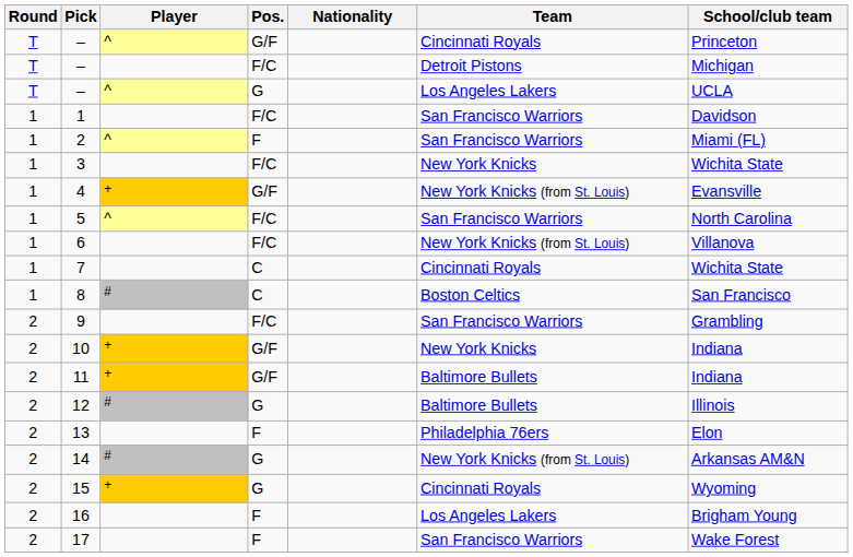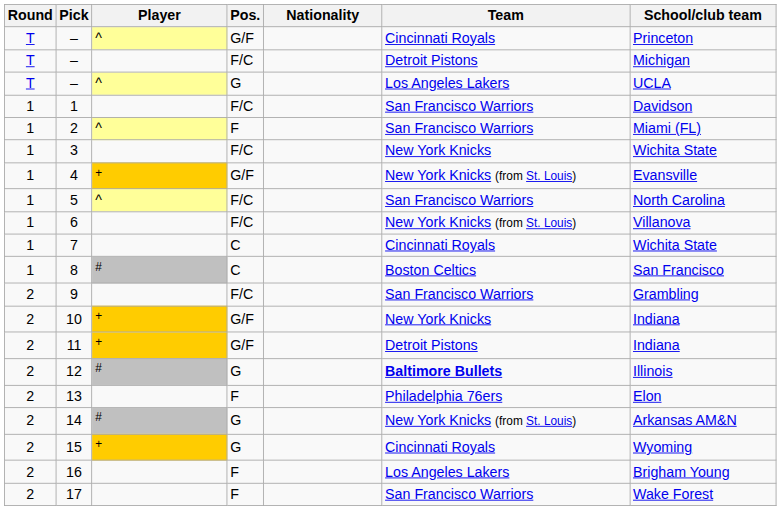11 | Team: Baltimore Bullets -> Detroit Pistons
12 | Team: normal -> bold
